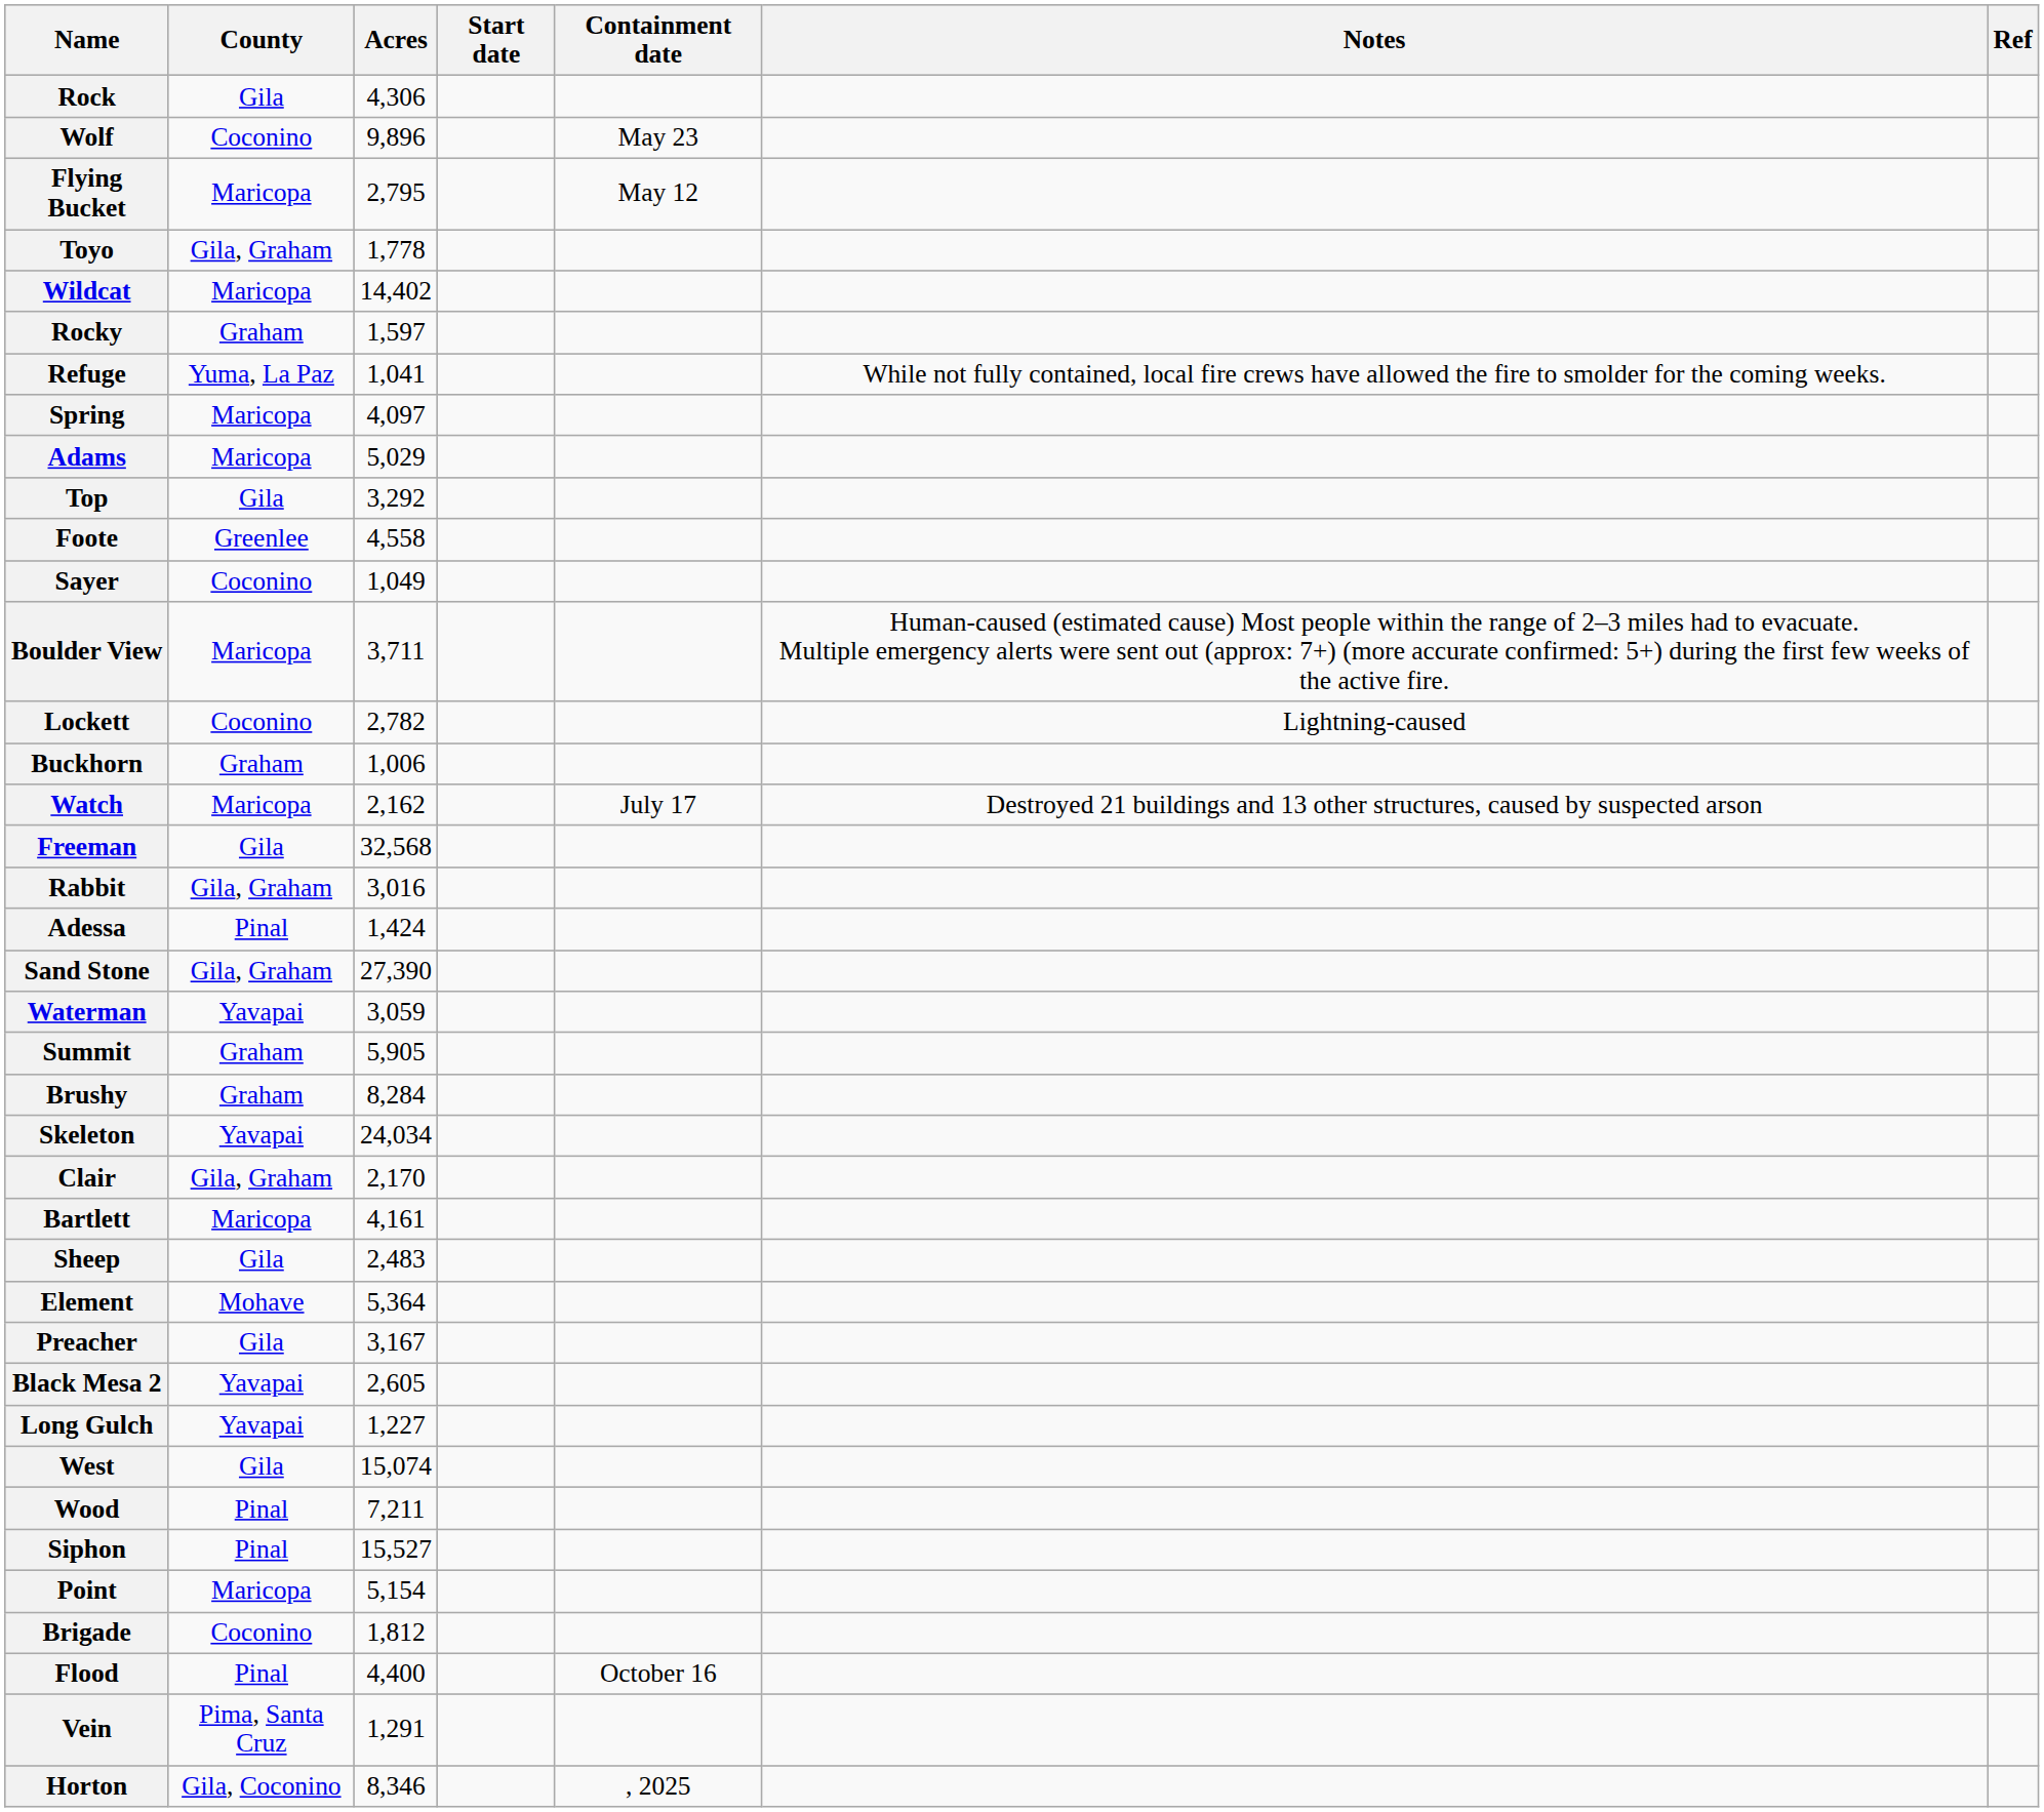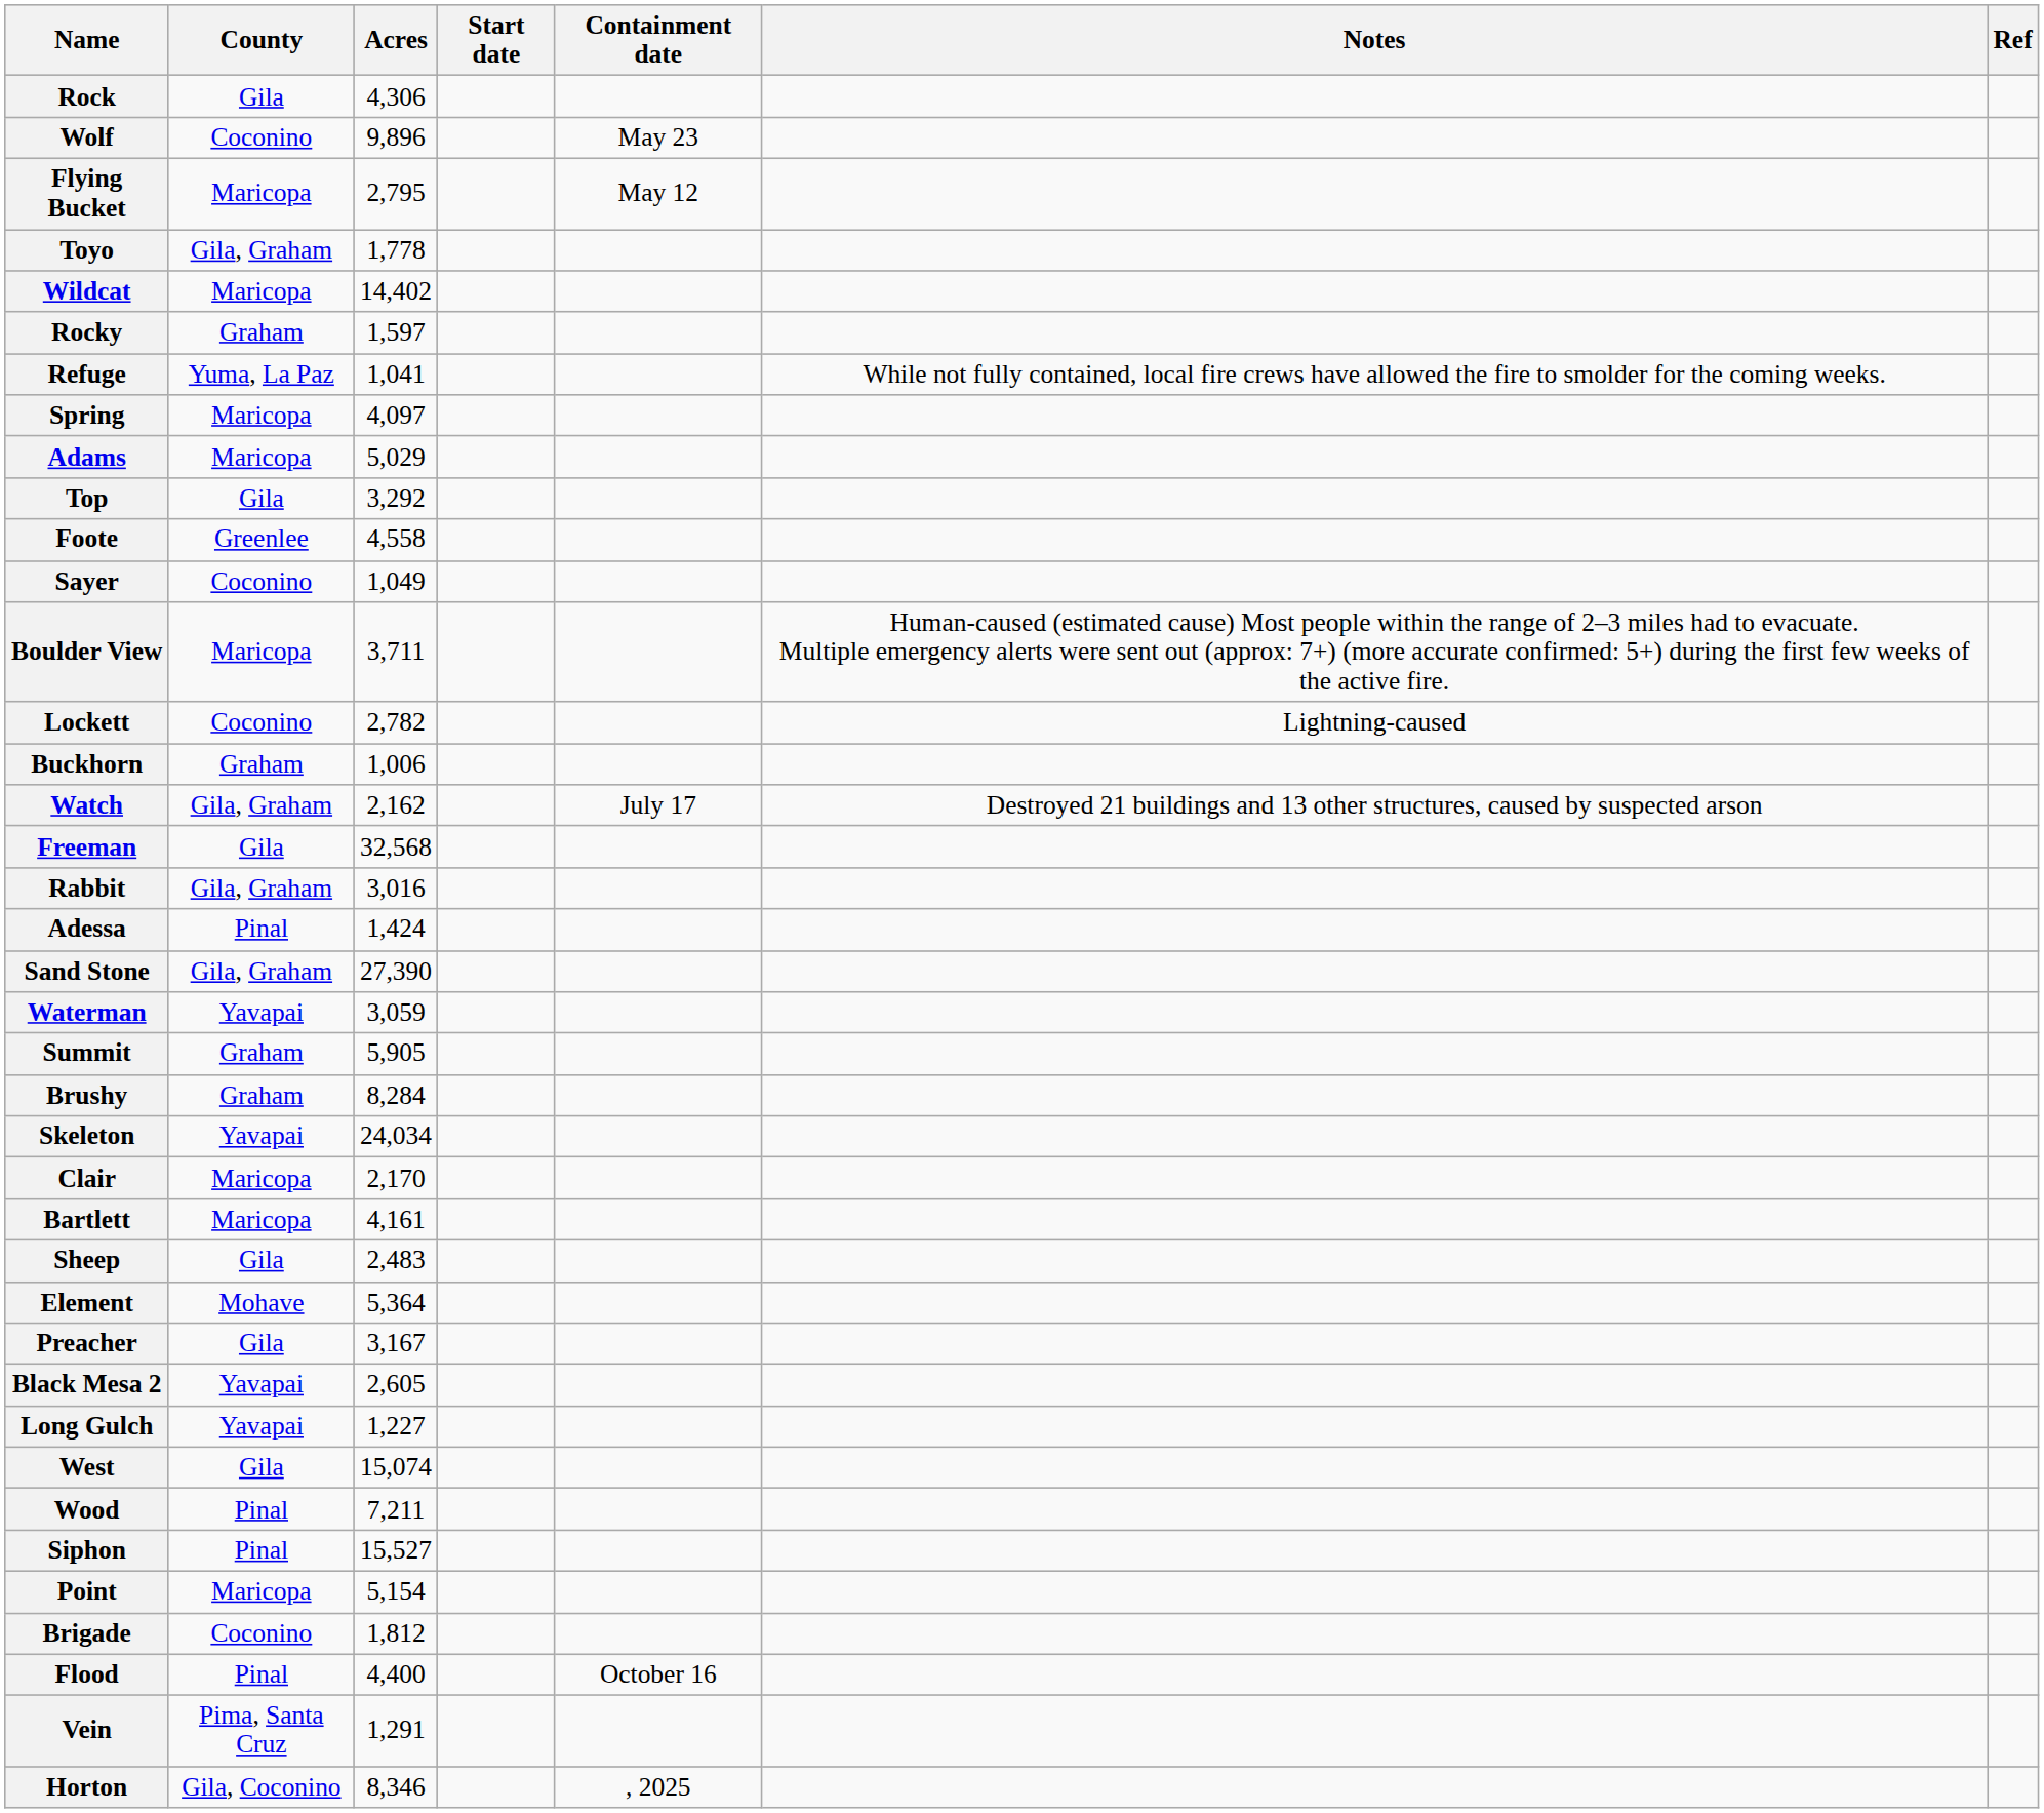Watch | County: Maricopa -> Gila, Graham
Clair | County: Gila, Graham -> Maricopa
